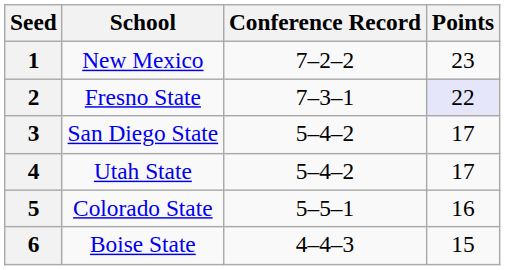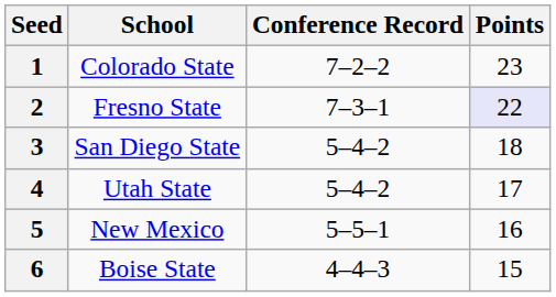1 | School: New Mexico -> Colorado State
3 | Points: 17 -> 18
5 | School: Colorado State -> New Mexico
